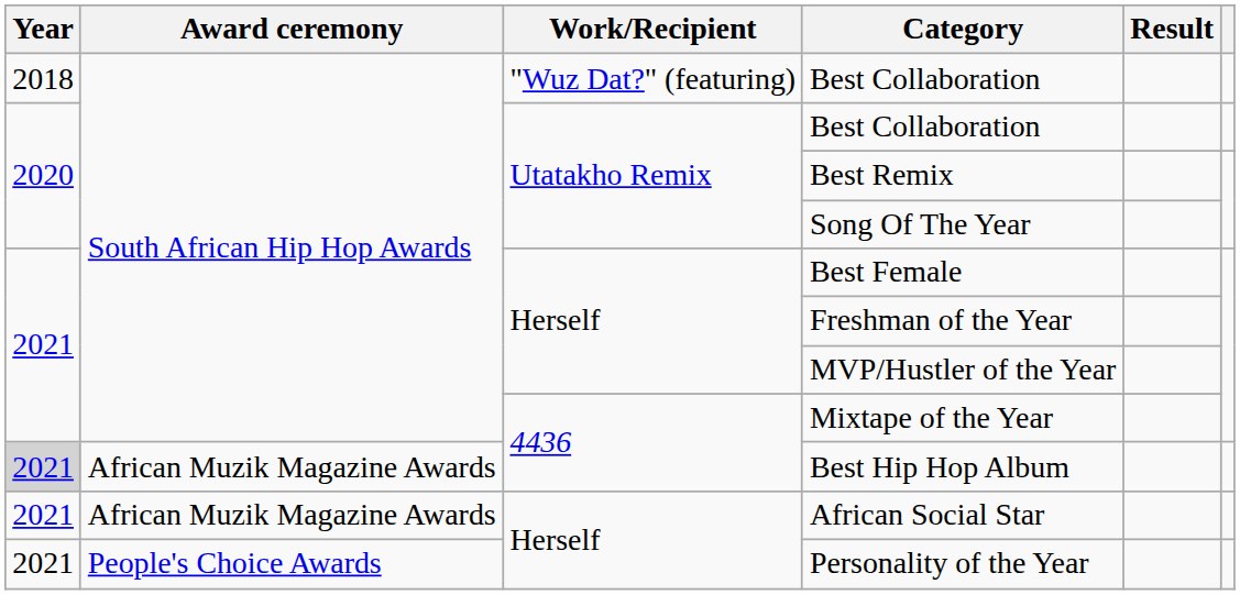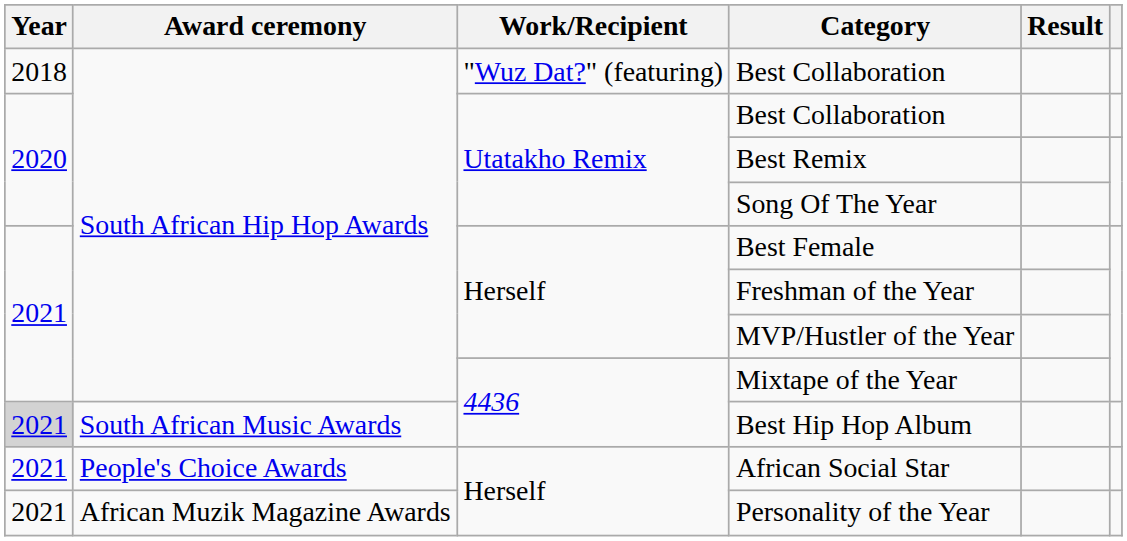Best Hip Hop Album | Award ceremony: African Muzik Magazine Awards -> South African Music Awards
African Social Star | Award ceremony: African Muzik Magazine Awards -> People's Choice Awards
Personality of the Year | Award ceremony: People's Choice Awards -> African Muzik Magazine Awards
